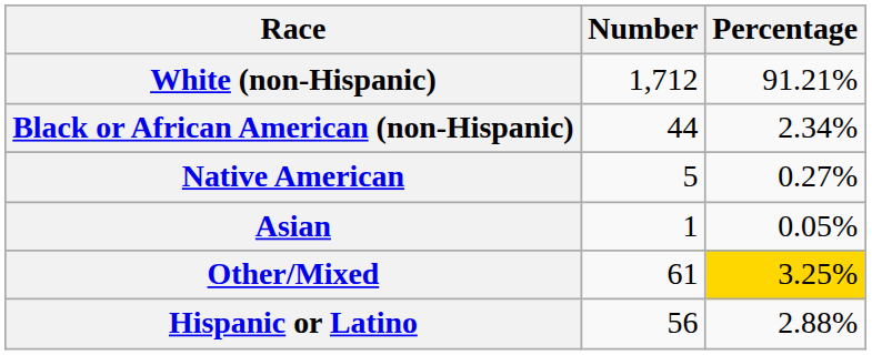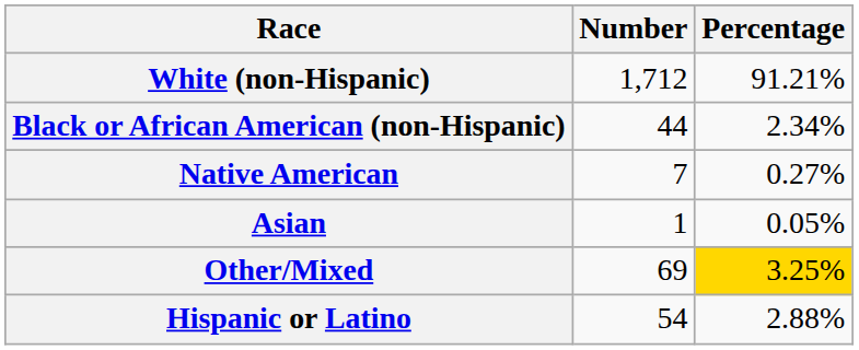Native American | Number: 5 -> 7
Other/Mixed | Number: 61 -> 69
Hispanic or Latino | Number: 56 -> 54
